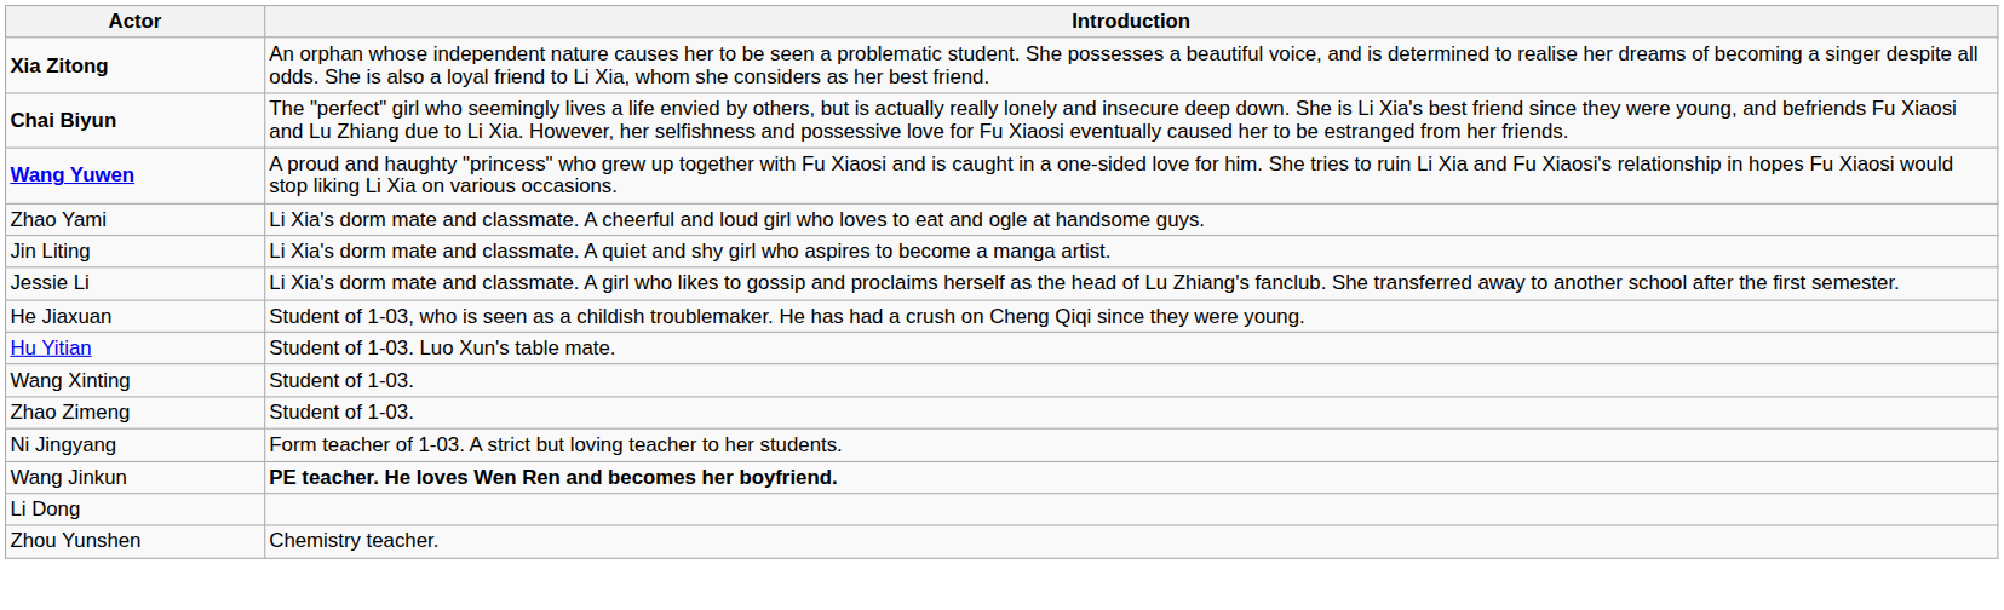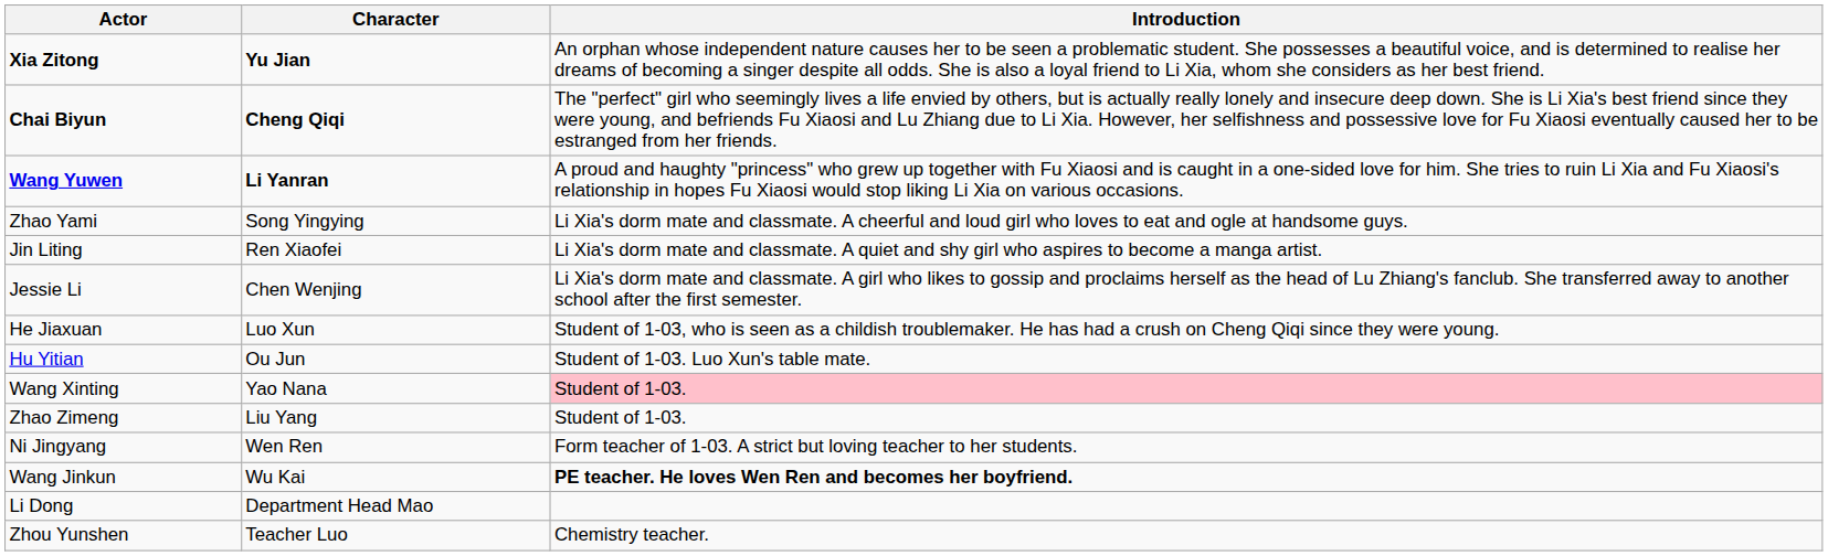+ column: Character | Yu Jian | Cheng Qiqi | Li Yanran | Song Yingying | Ren Xiaofei | Chen Wenjing | Luo Xun | Ou Jun | Yao Nana | Liu Yang | Wen Ren | Wu Kai | Department Head Mao | Teacher Luo
Wang Xinting | Introduction: no background -> pink background
